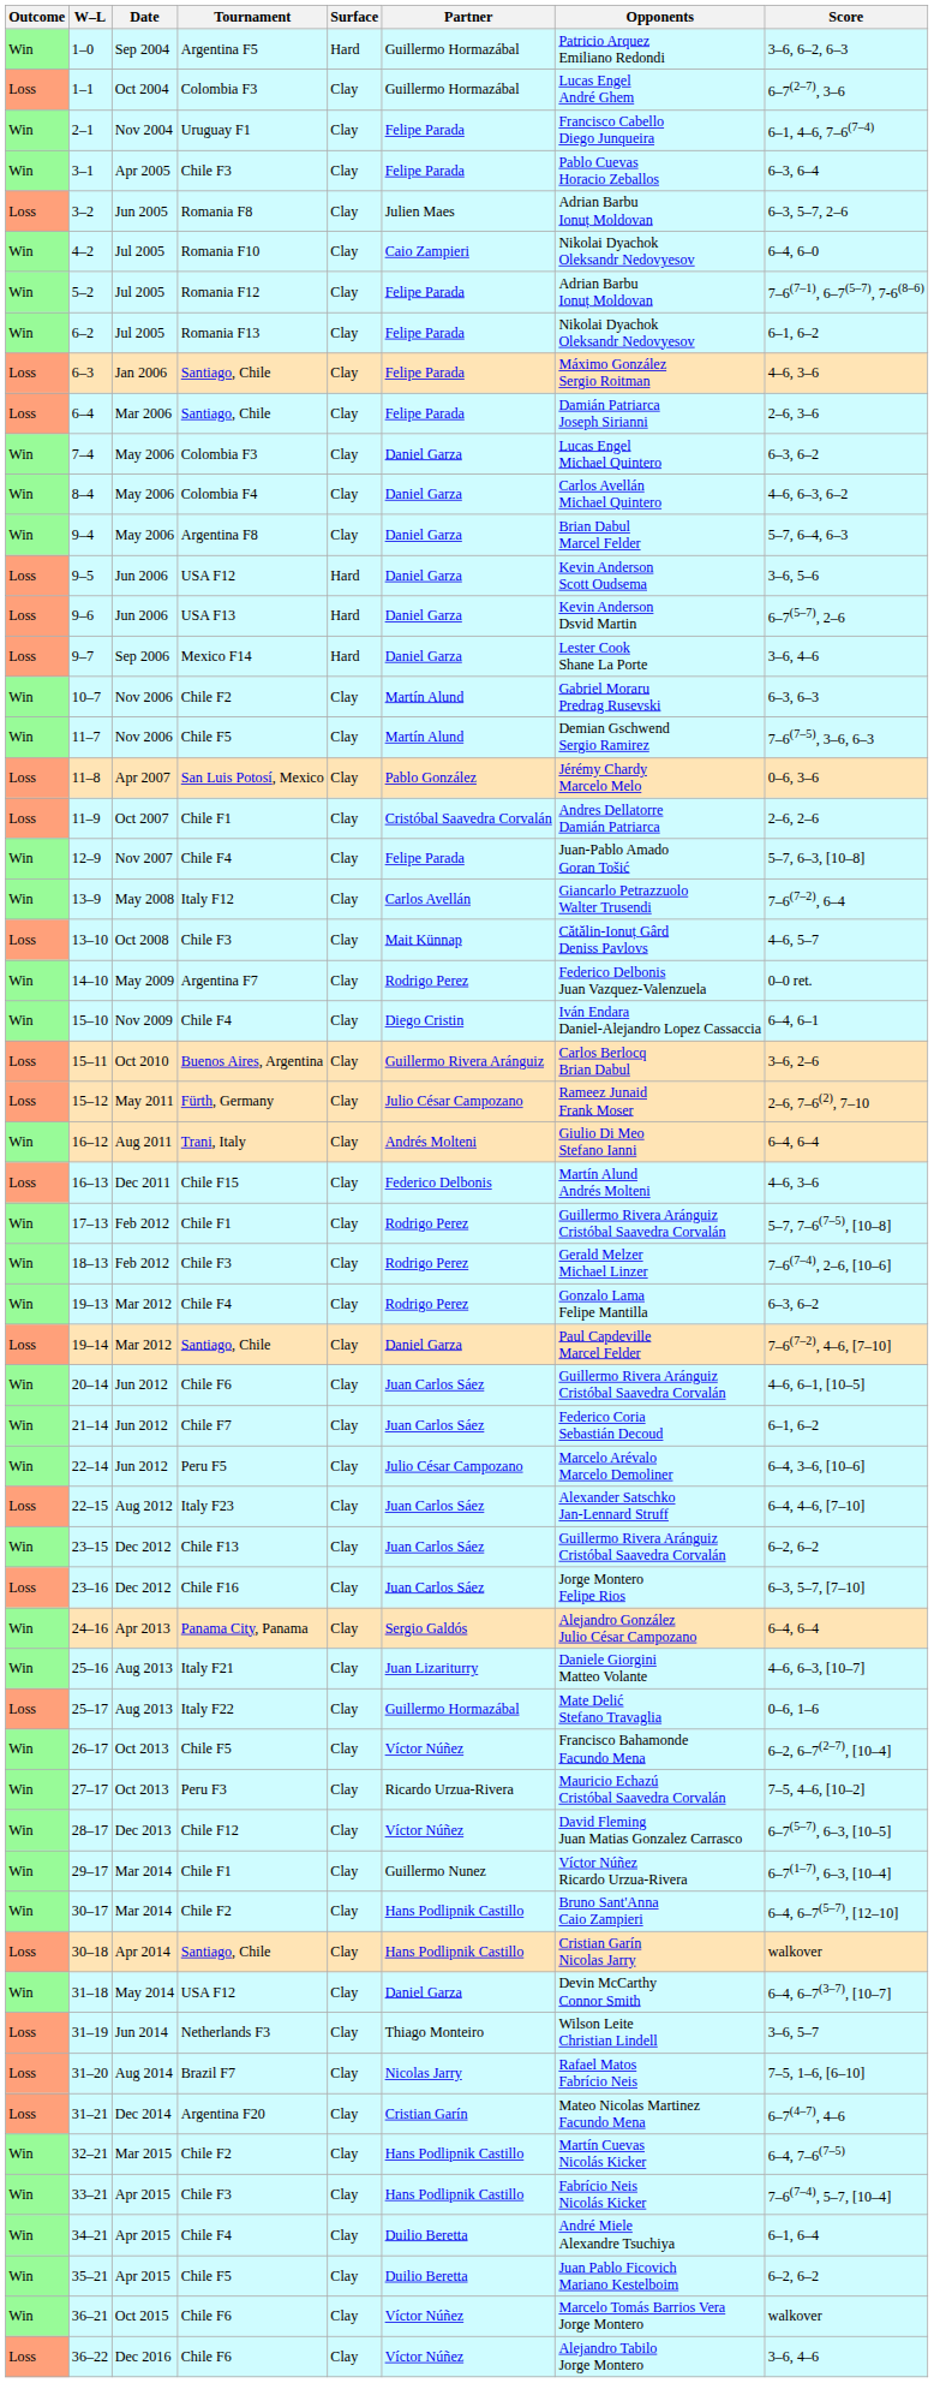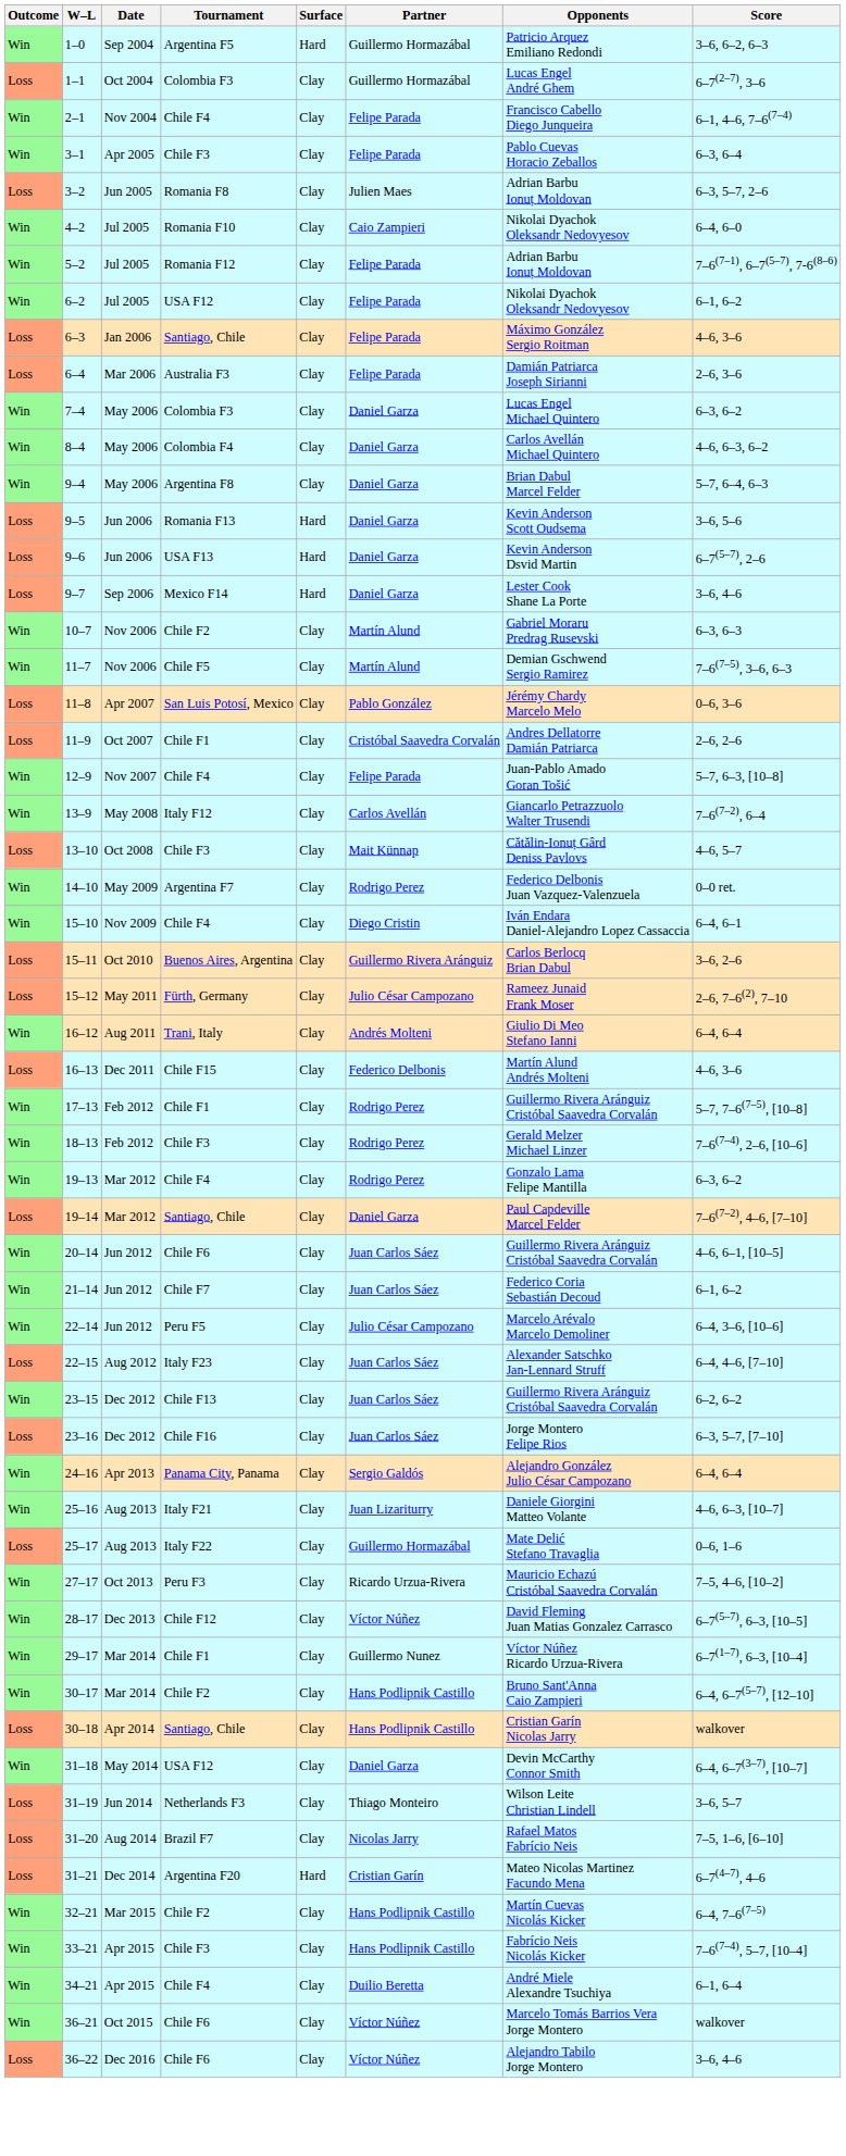2–1 | Tournament: Uruguay F1 -> Chile F4
6–2 | Tournament: Romania F13 -> USA F12
6–4 | Tournament: Santiago, Chile -> Australia F3
9–5 | Tournament: USA F12 -> Romania F13
- row: Win | 26–17 | Oct 2013 | Chile F5 | Clay | Víctor Núñez | Francisco Bahamonde Facundo Mena | 6–2, 6–7(2–7), [10–4]
31–21 | Surface: Clay -> Hard
- row: Win | 35–21 | Apr 2015 | Chile F5 | Clay | Duilio Beretta | Juan Pablo Ficovich Mariano Kestelboim | 6–2, 6–2
